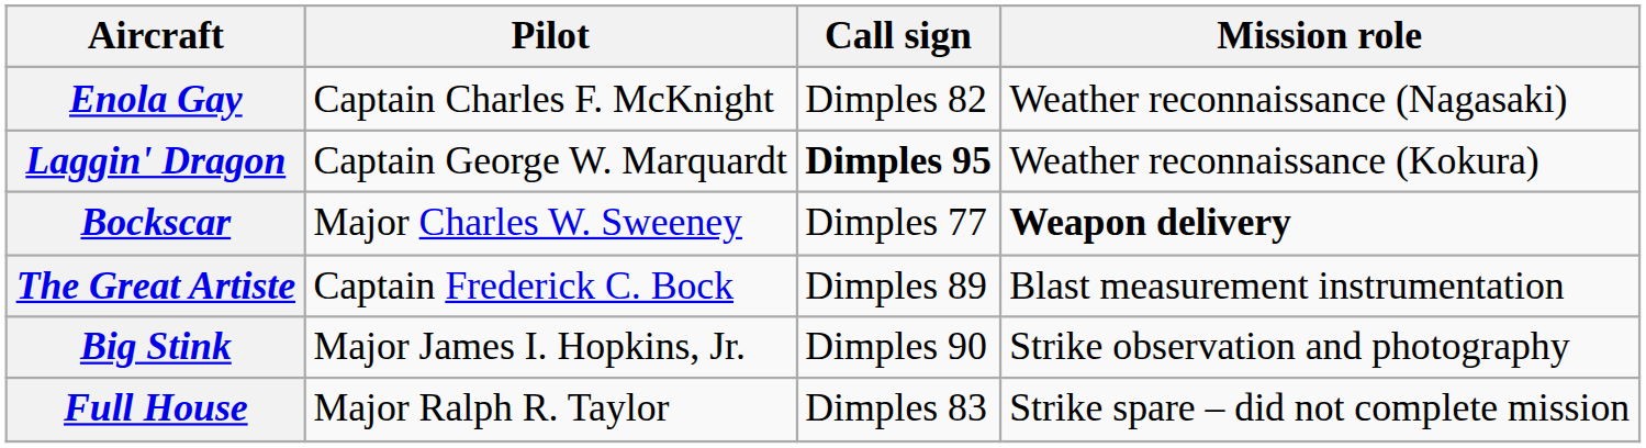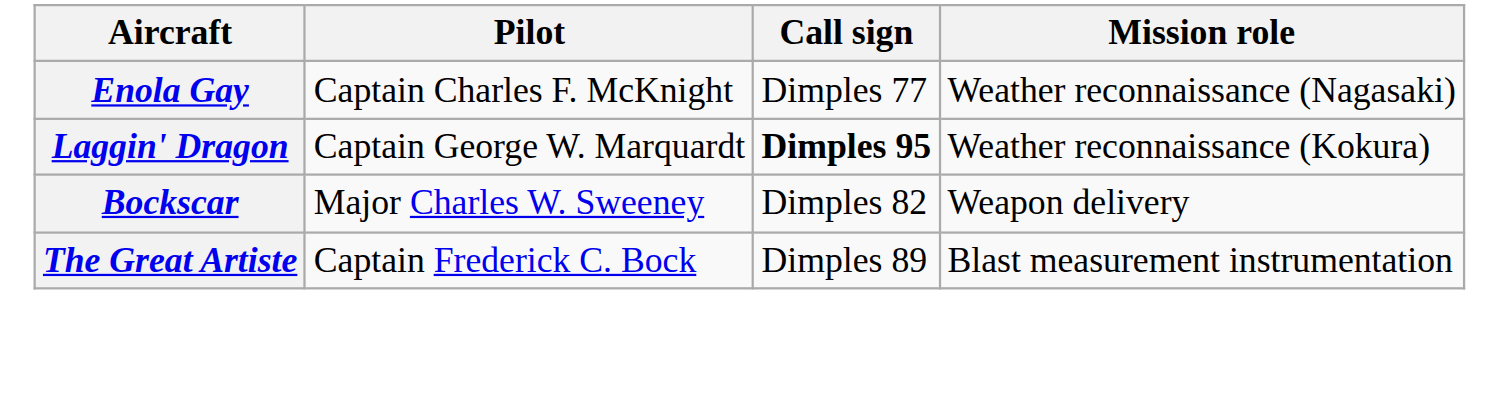Enola Gay | Call sign: Dimples 82 -> Dimples 77
Bockscar | Call sign: Dimples 77 -> Dimples 82
Bockscar | Mission role: bold -> normal
- row: Big Stink | Major James I. Hopkins, Jr. | Dimples 90 | Strike observation and photography
- row: Full House | Major Ralph R. Taylor | Dimples 83 | Strike spare – did not complete mission
